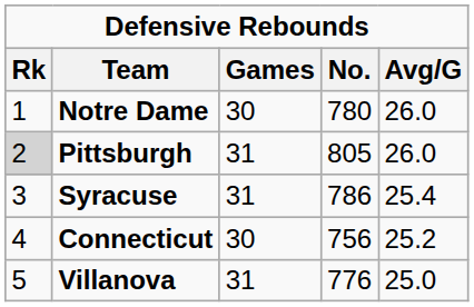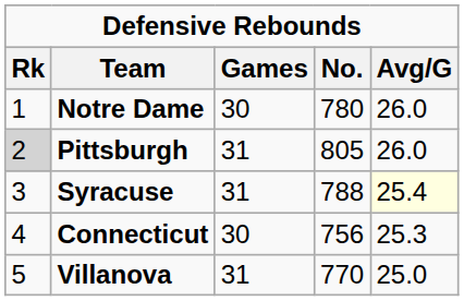Syracuse | No.: 786 -> 788
Syracuse | Avg/G: no background -> lightyellow background
Connecticut | Avg/G: 25.2 -> 25.3
Villanova | No.: 776 -> 770
